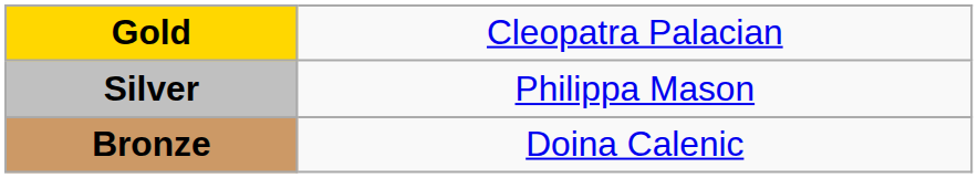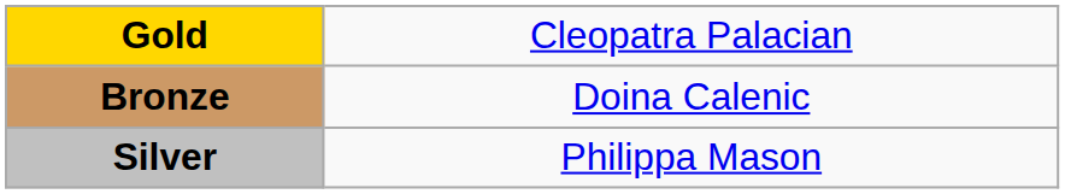rows swapped: Silver <-> Bronze
